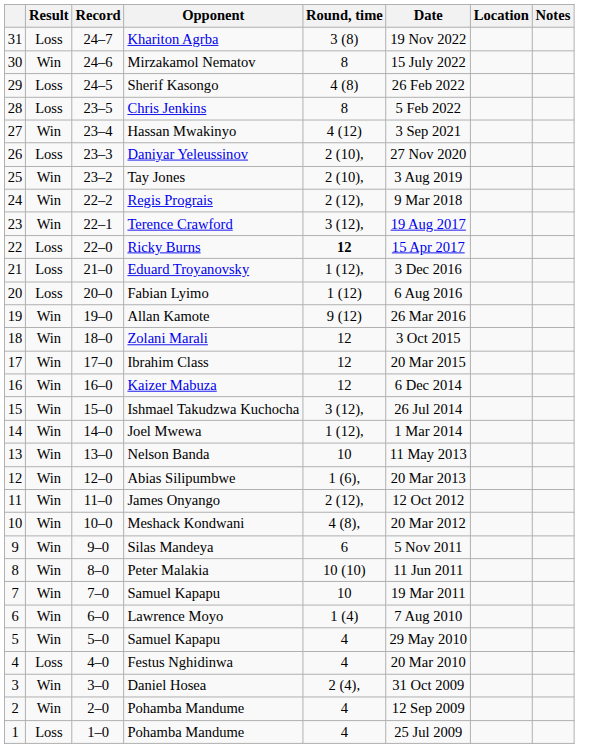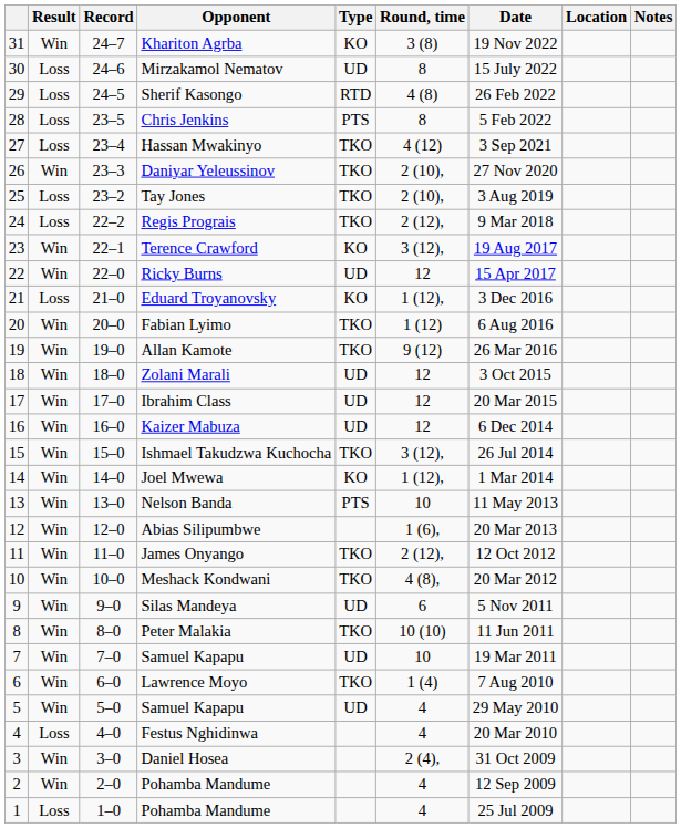+ column: Type | KO | UD | RTD | PTS | TKO | TKO | TKO | TKO | KO | UD | KO | TKO | TKO | UD | UD | UD | TKO | KO | PTS | TKO | TKO | UD | TKO | UD | TKO | UD
Khariton Agrba | Result: Loss -> Win
Mirzakamol Nematov | Result: Win -> Loss
Hassan Mwakinyo | Result: Win -> Loss
Daniyar Yeleussinov | Result: Loss -> Win
Tay Jones | Result: Win -> Loss
Regis Prograis | Result: Win -> Loss
Ricky Burns | Result: Loss -> Win
Ricky Burns | Round, time: bold -> normal
Fabian Lyimo | Result: Loss -> Win
